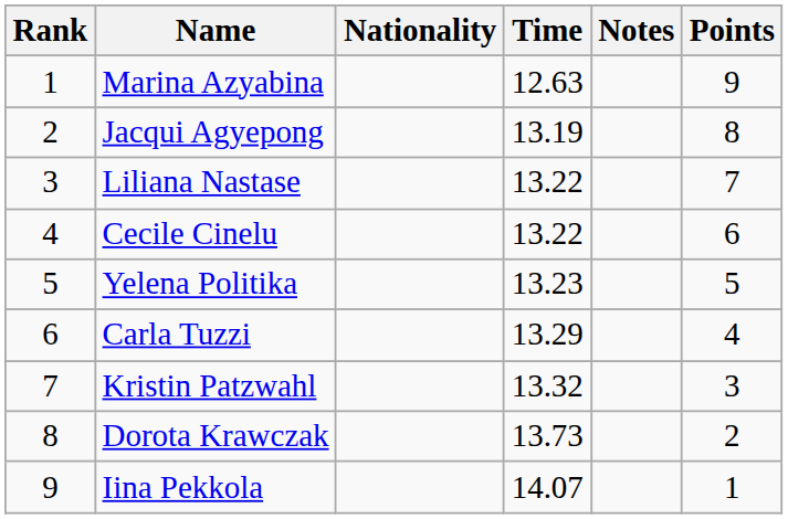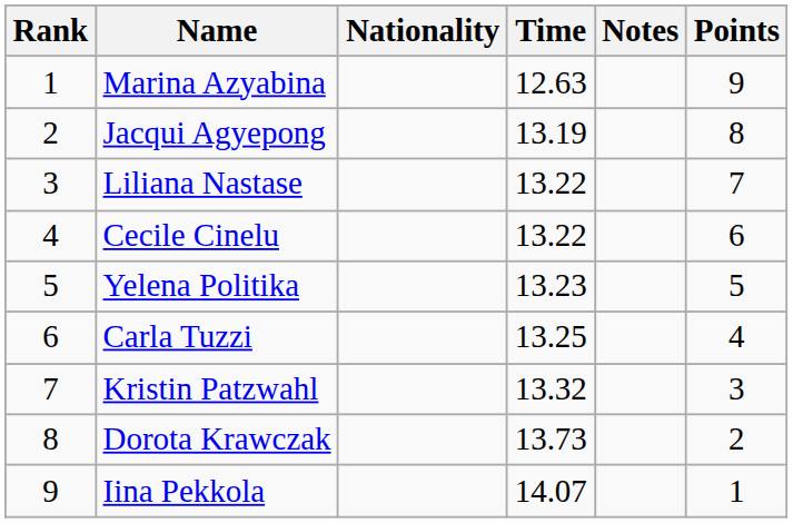Carla Tuzzi | Time: 13.29 -> 13.25
